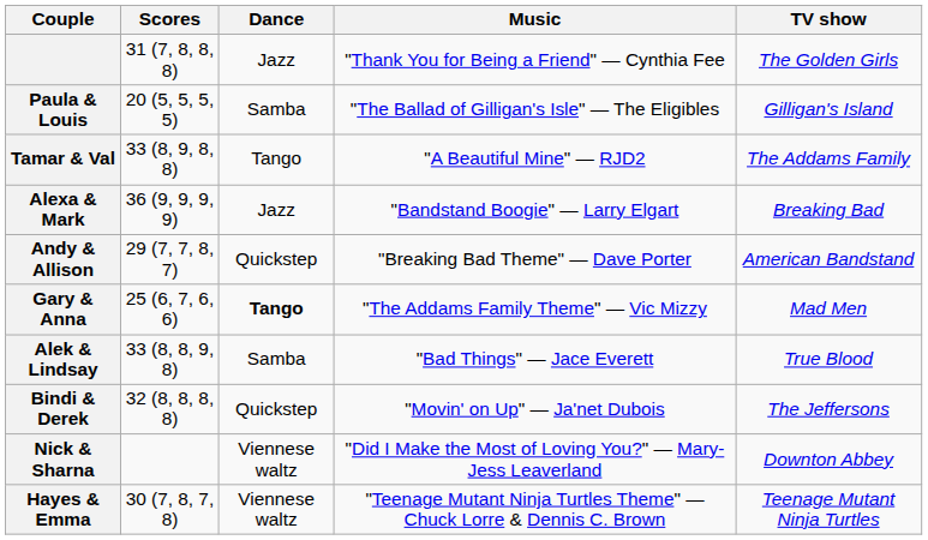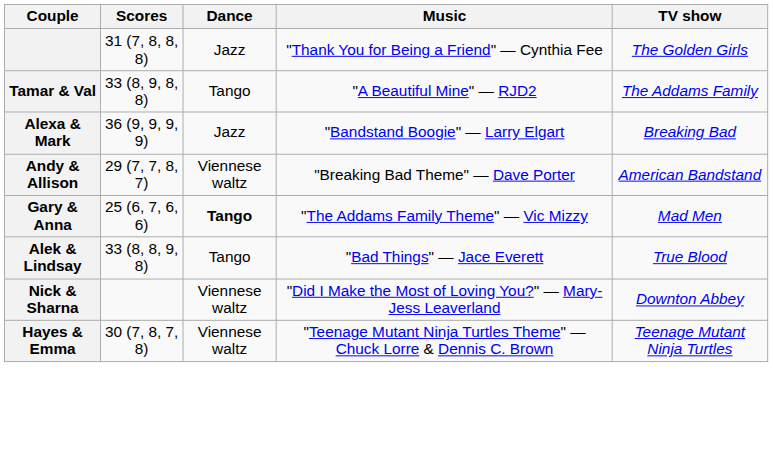- row: Paula & Louis | 20 (5, 5, 5, 5) | Samba | "The Ballad of Gilligan's Isle" — The Eligibles | Gilligan's Island
Andy & Allison | Dance: Quickstep -> Viennese waltz
Alek & Lindsay | Dance: Samba -> Tango
- row: Bindi & Derek | 32 (8, 8, 8, 8) | Quickstep | "Movin' on Up" — Ja'net Dubois | The Jeffersons
